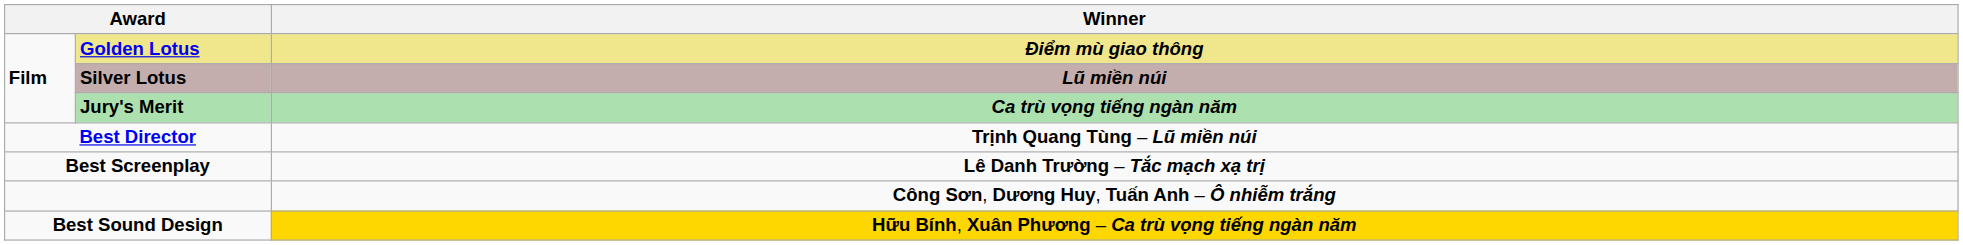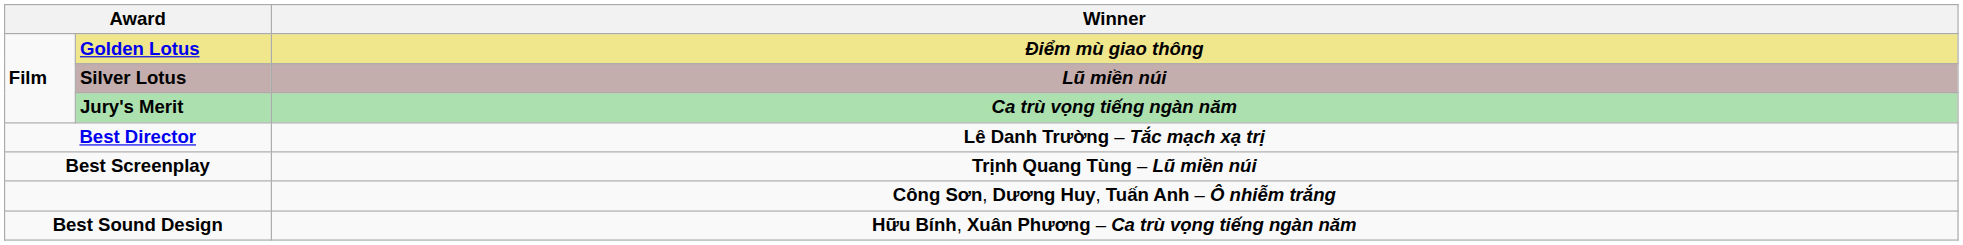Best Director | Winner: Trịnh Quang Tùng – Lũ miền núi -> Lê Danh Trường – Tắc mạch xạ trị
Best Screenplay | Winner: Lê Danh Trường – Tắc mạch xạ trị -> Trịnh Quang Tùng – Lũ miền núi
Best Sound Design | Winner: gold background -> no background
